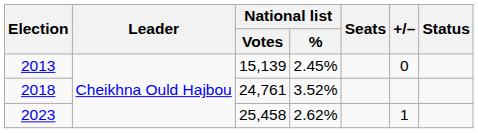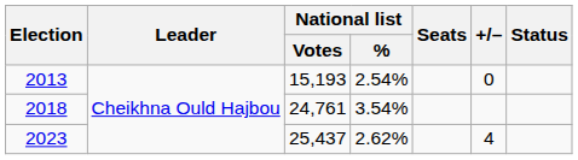2013 | National list / Votes: 15,139 -> 15,193
2013 | National list / %: 2.45% -> 2.54%
2018 | National list / %: 3.52% -> 3.54%
2023 | National list / Votes: 25,458 -> 25,437
2023 | +/–: 1 -> 4
